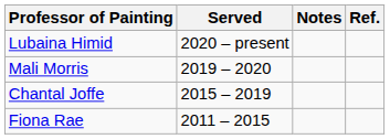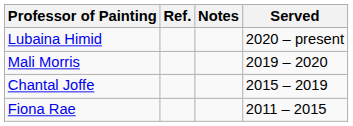columns swapped: Served <-> Ref.
